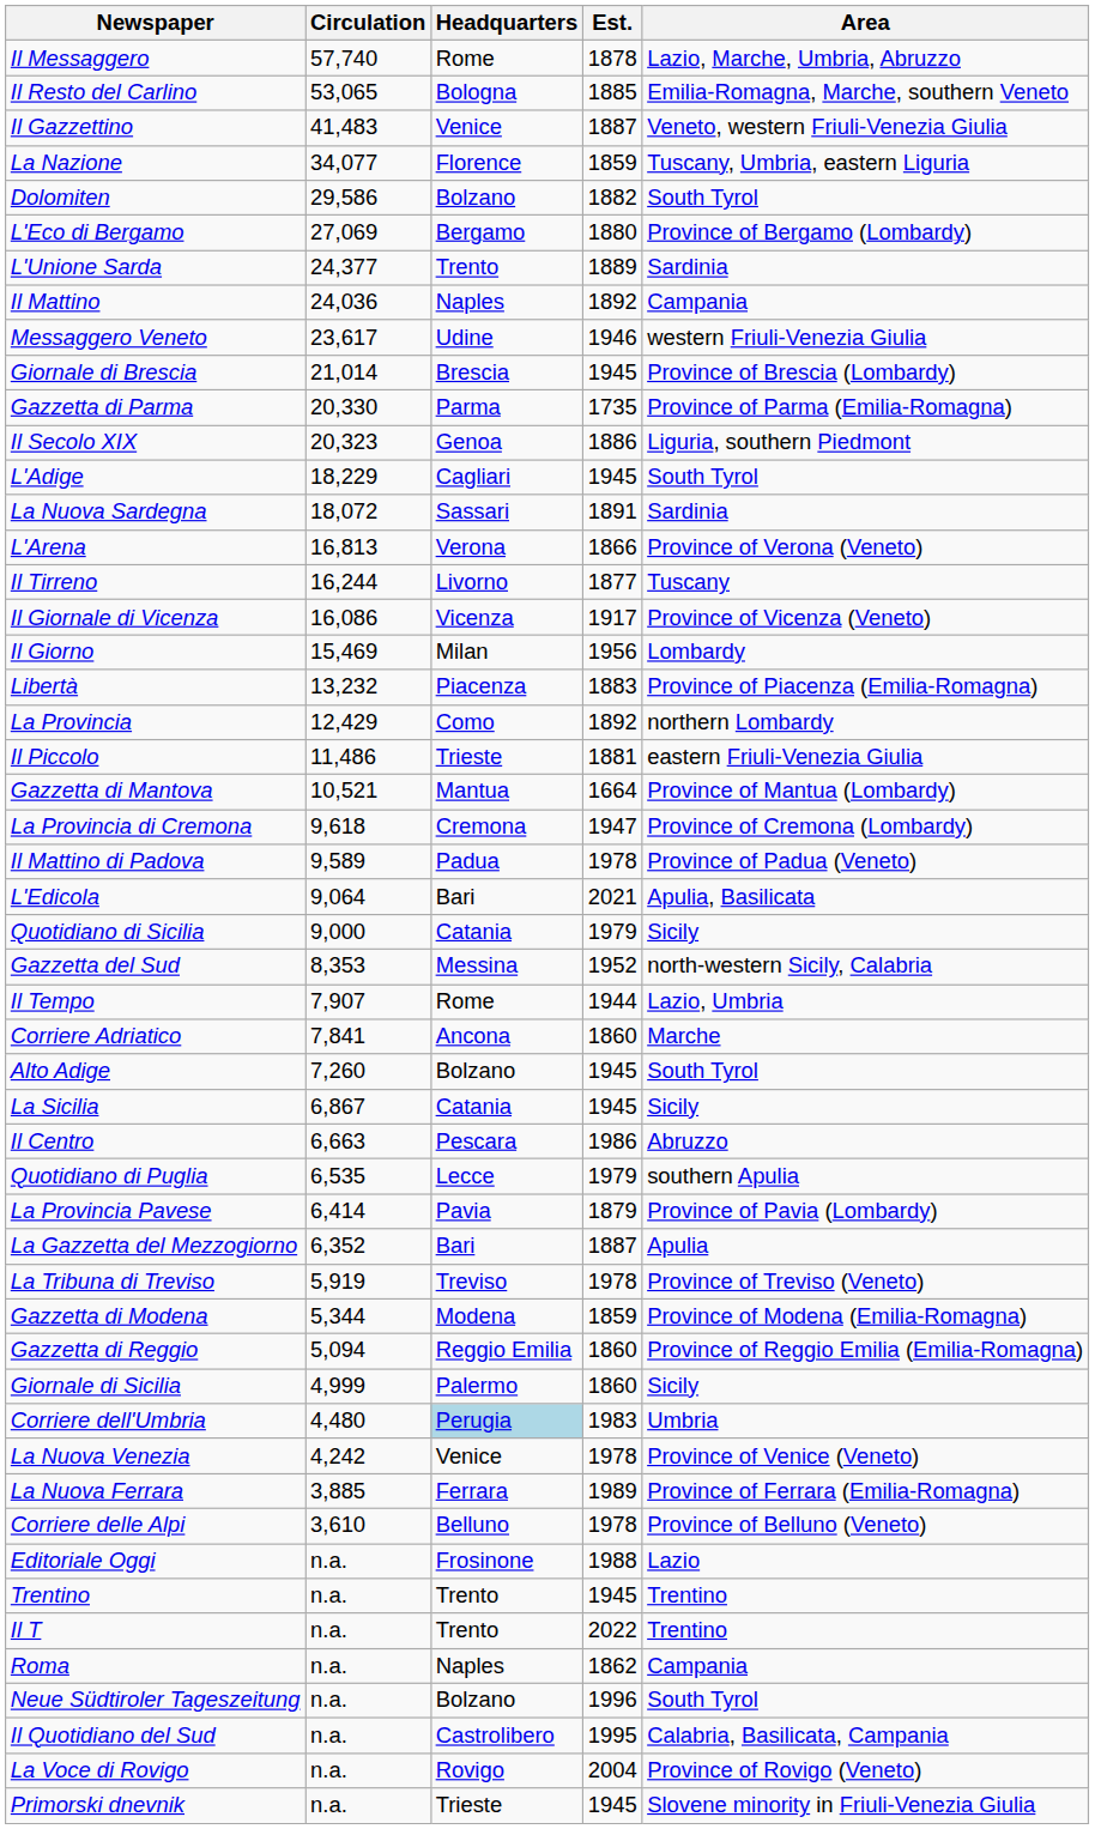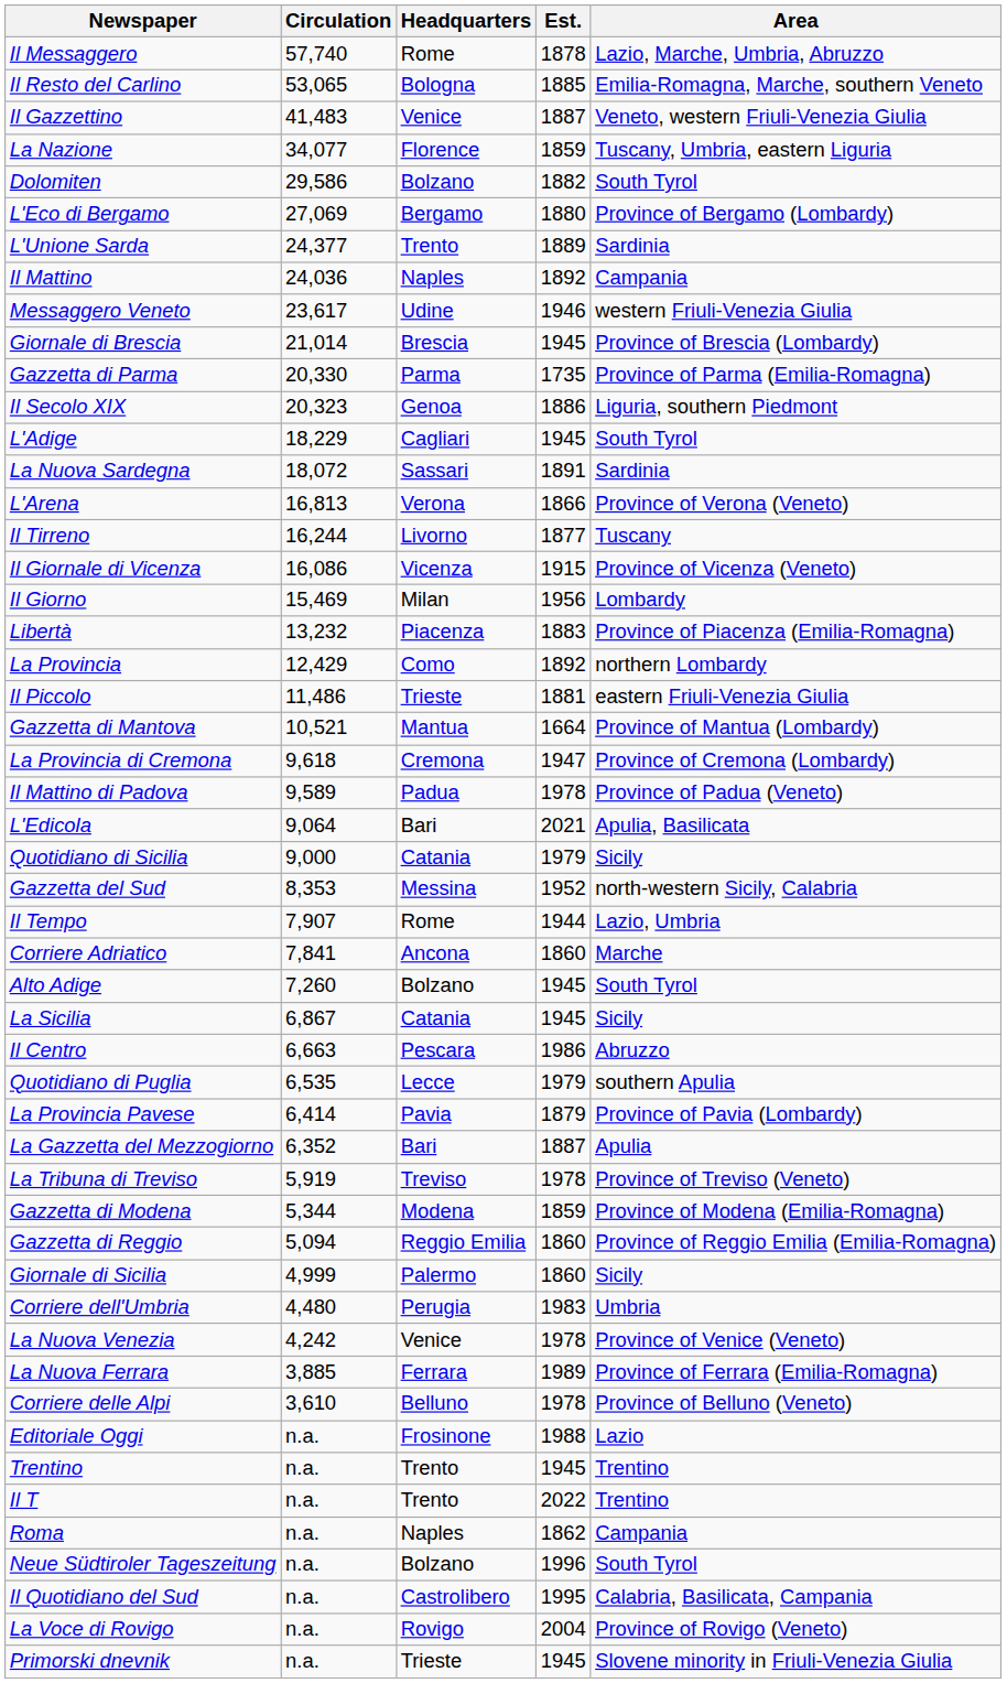Il Giornale di Vicenza | Est.: 1917 -> 1915
Corriere dell'Umbria | Headquarters: lightblue background -> no background
